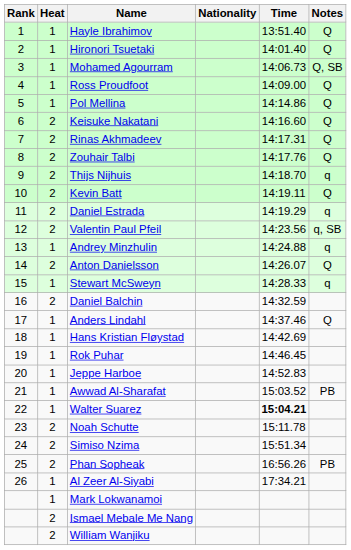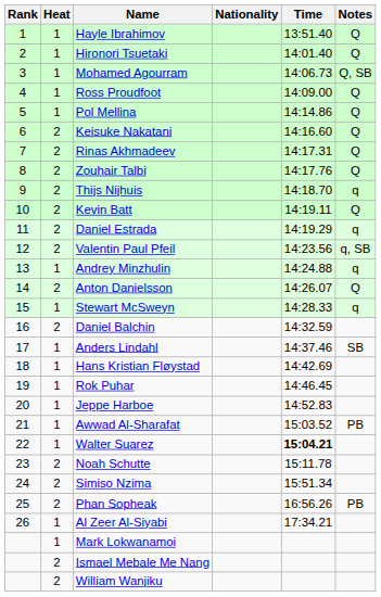Anders Lindahl | Notes: Q -> SB
